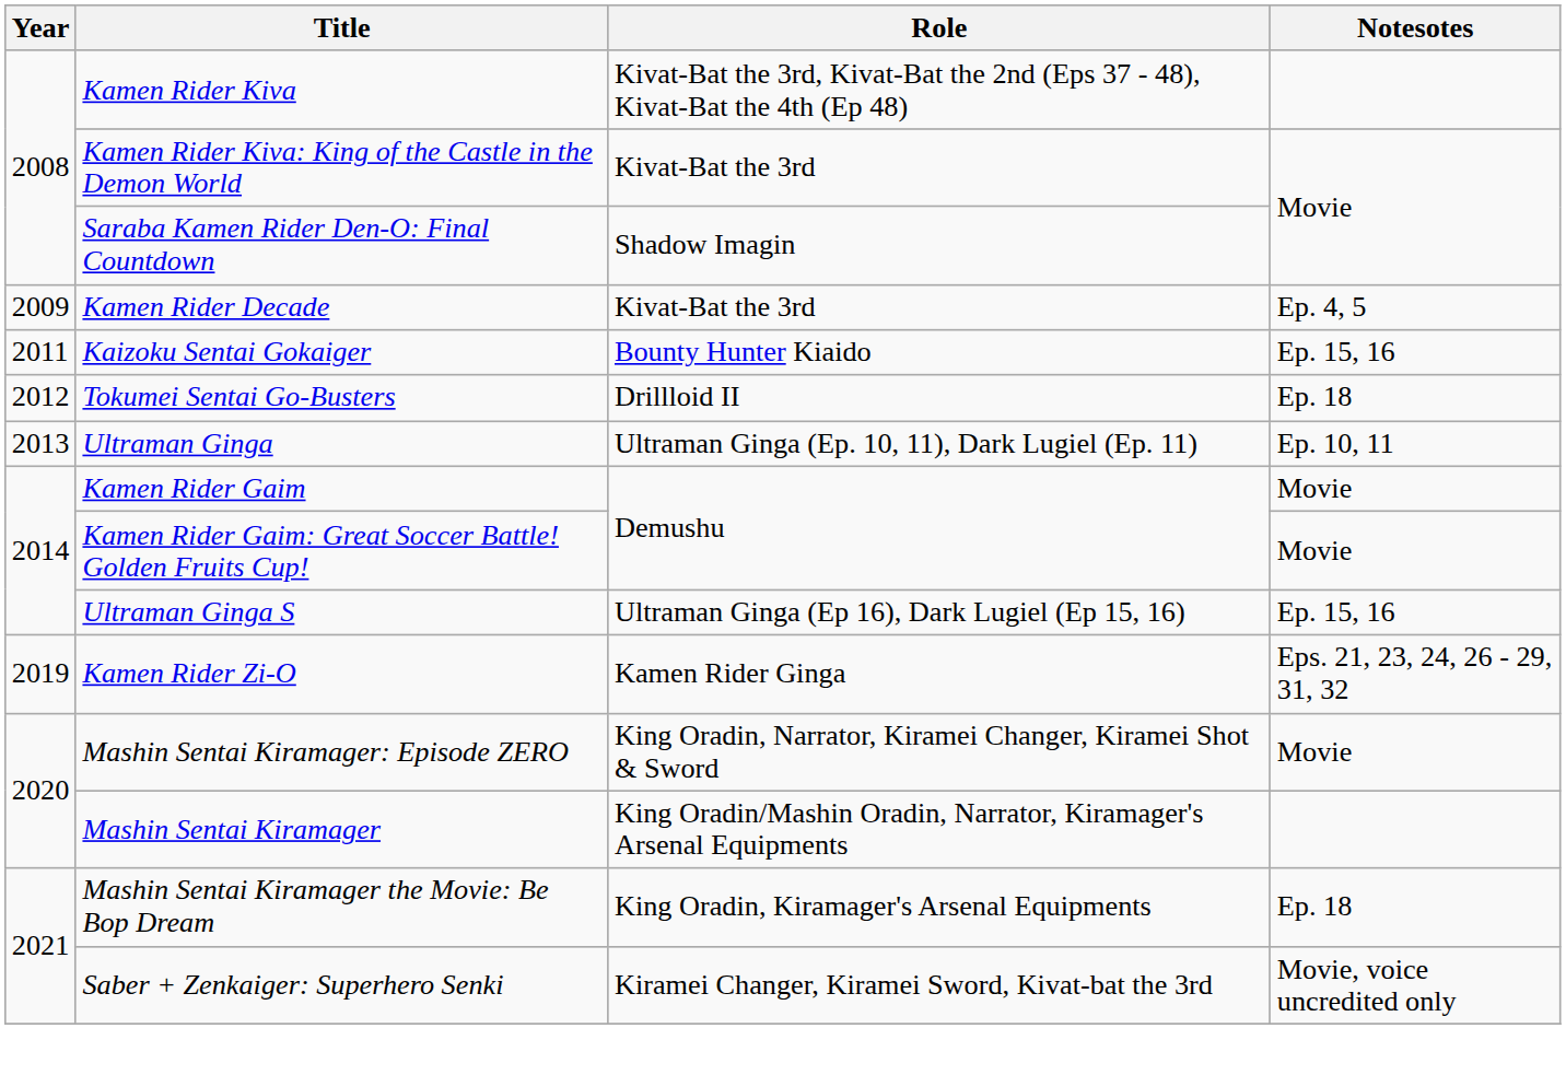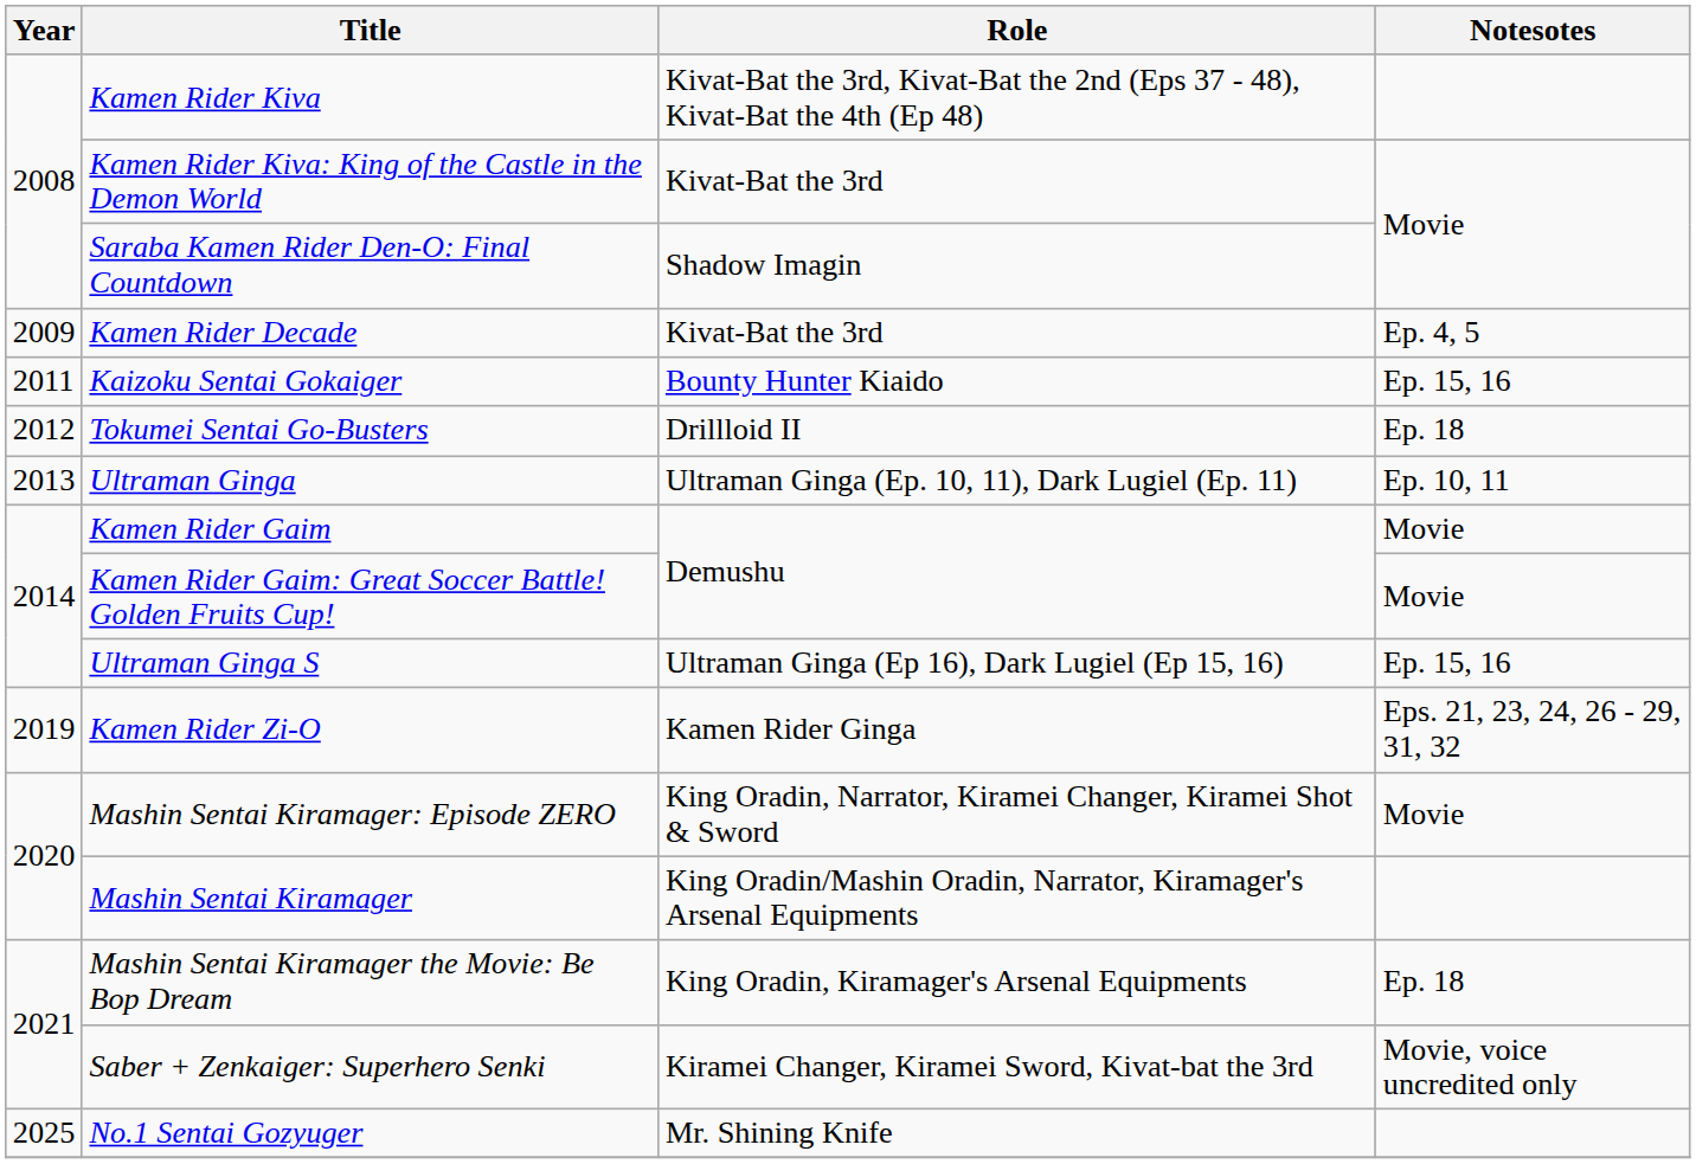+ row: 2025 | No.1 Sentai Gozyuger | Mr. Shining Knife
